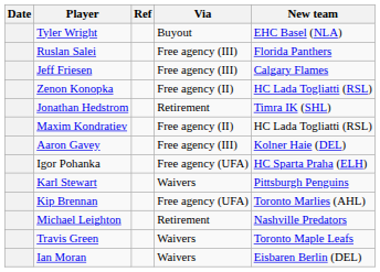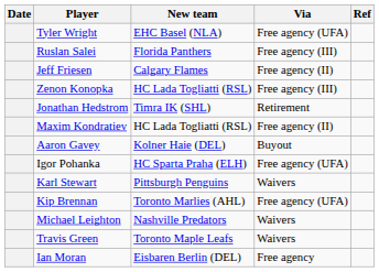columns swapped: New team <-> Ref
Tyler Wright | Via: Buyout -> Free agency (UFA)
Jeff Friesen | Via: Free agency (III) -> Free agency (II)
Zenon Konopka | Via: Free agency (II) -> Free agency (III)
Aaron Gavey | Via: Free agency (III) -> Buyout
Michael Leighton | Via: Retirement -> Waivers
Ian Moran | Via: Waivers -> Free agency
